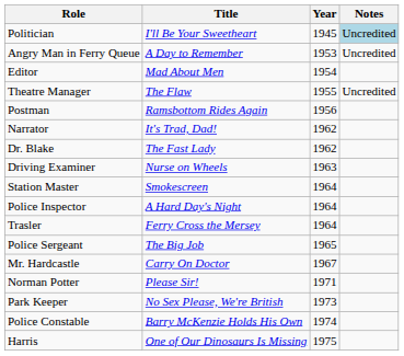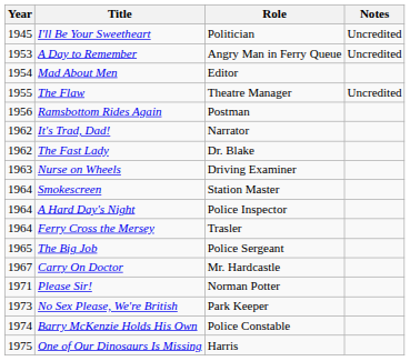columns swapped: Year <-> Role
I'll Be Your Sweetheart | Notes: lightblue background -> no background
